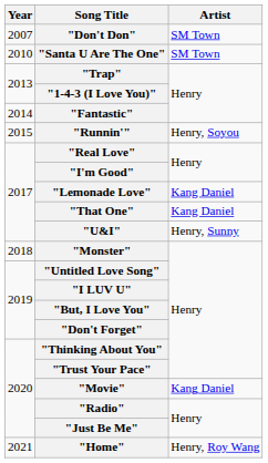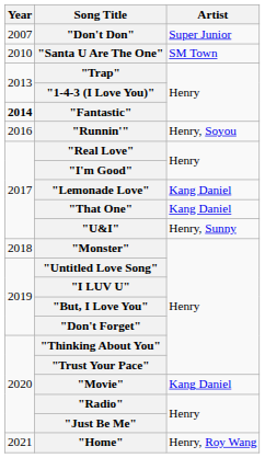"Don't Don" | Artist: SM Town -> Super Junior
"Fantastic" | Year: normal -> bold
"Runnin'" | Year: 2015 -> 2016
